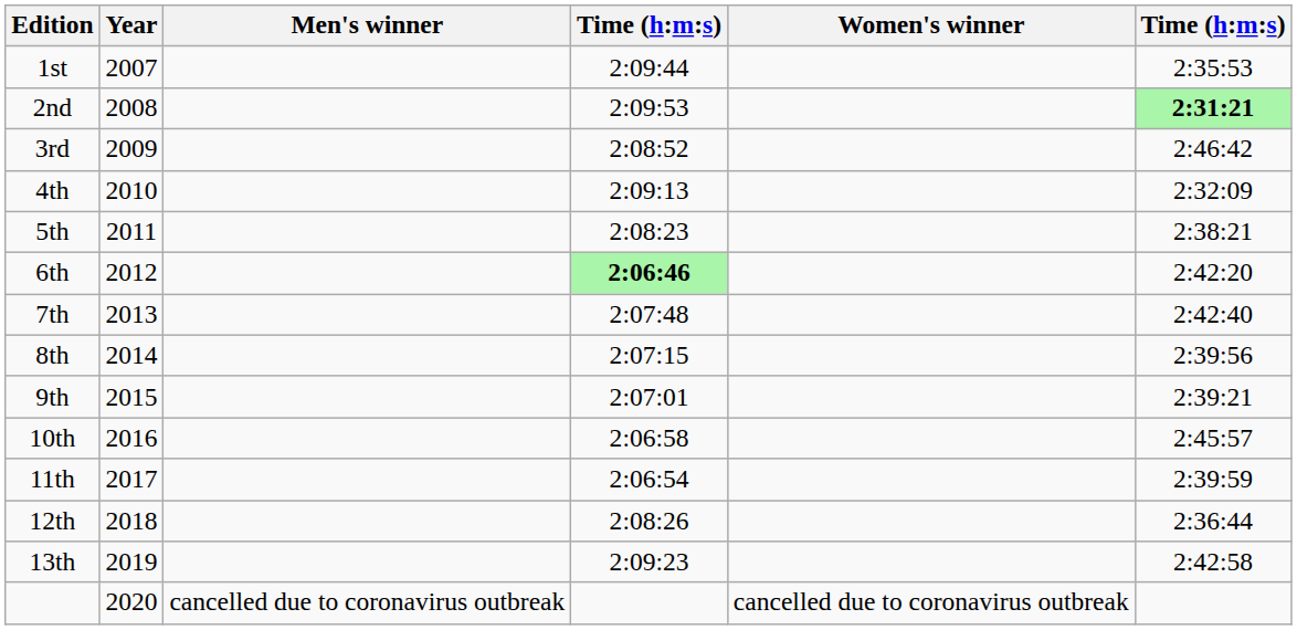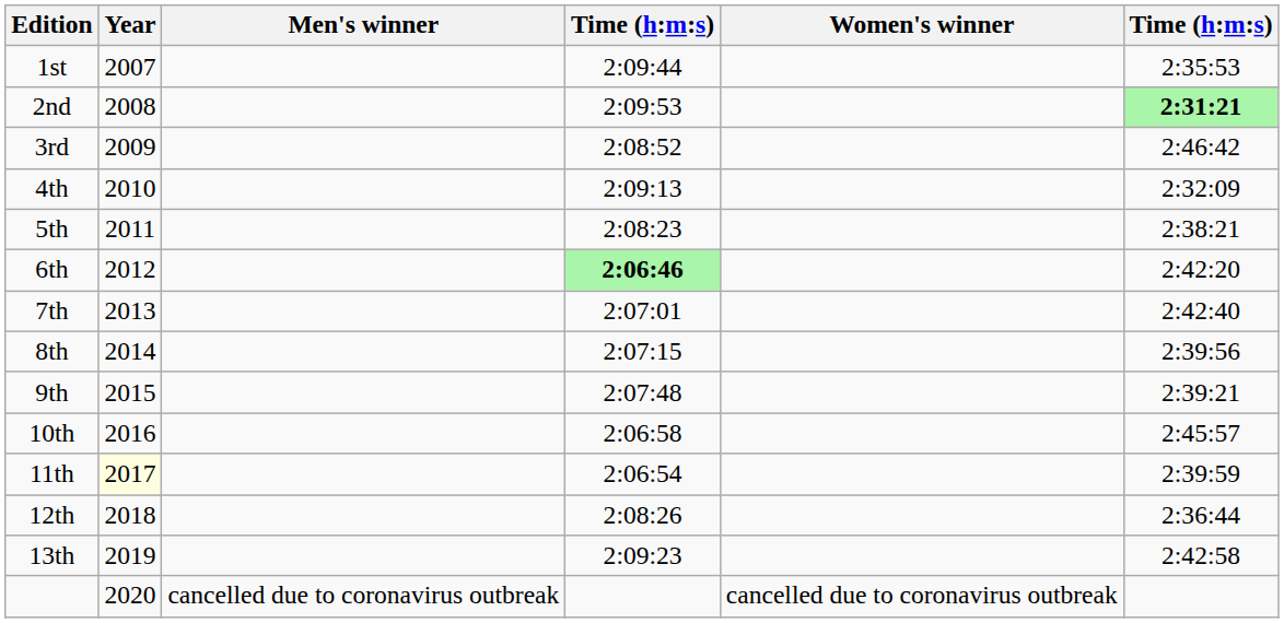7th | column 4: 2:07:48 -> 2:07:01
9th | column 4: 2:07:01 -> 2:07:48
11th | Year: no background -> lightyellow background
